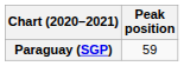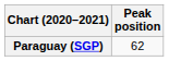Paraguay (SGP) | Peak position: 59 -> 62
